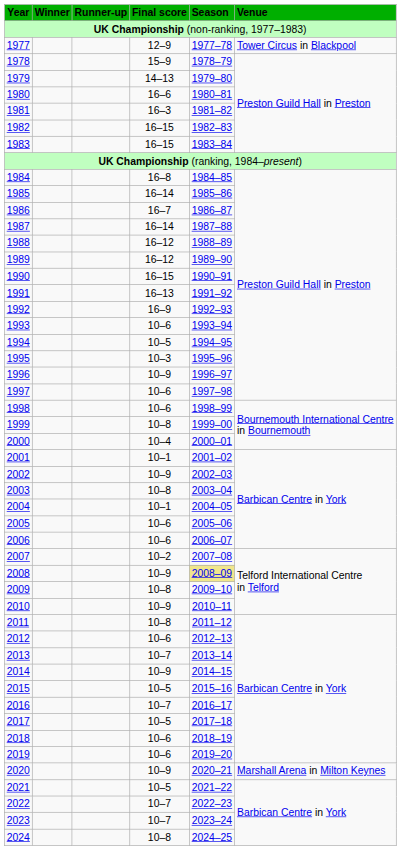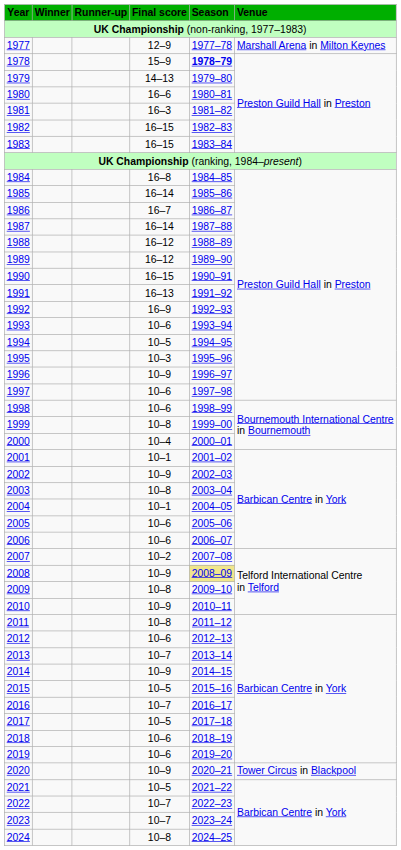1977 | Venue: Tower Circus in Blackpool -> Marshall Arena in Milton Keynes
1978 | Season: normal -> bold
2020 | Venue: Marshall Arena in Milton Keynes -> Tower Circus in Blackpool
